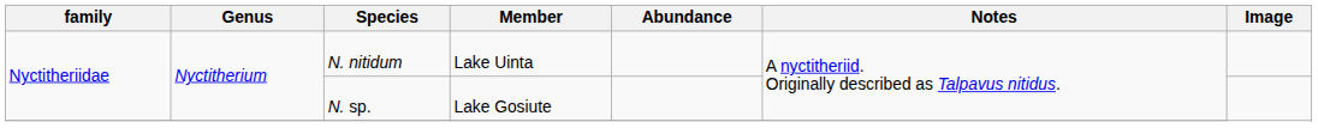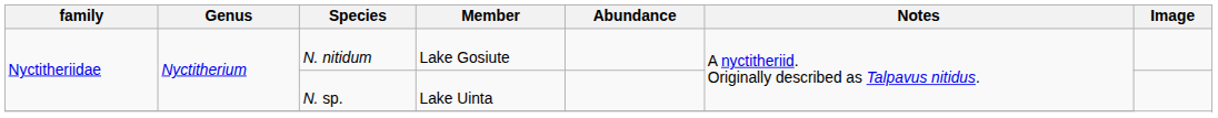N. nitidum | Member: Lake Uinta -> Lake Gosiute
N. sp. | Member: Lake Gosiute -> Lake Uinta
